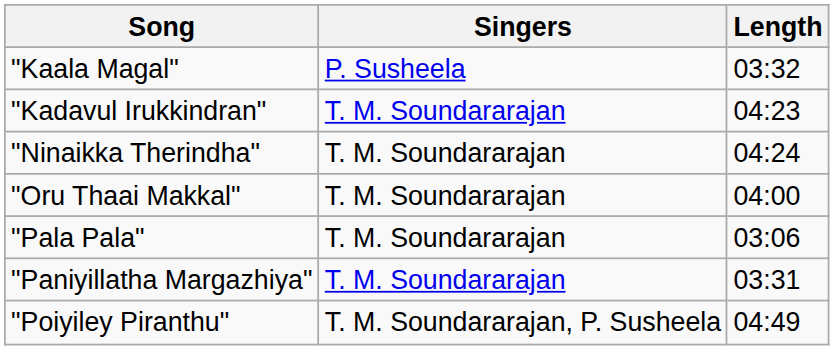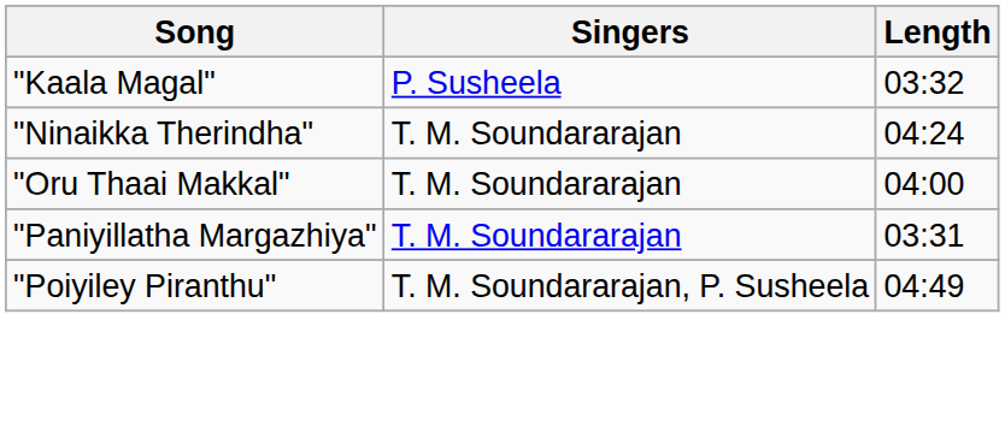- row: "Kadavul Irukkindran" | T. M. Soundararajan | 04:23
- row: "Pala Pala" | T. M. Soundararajan | 03:06
